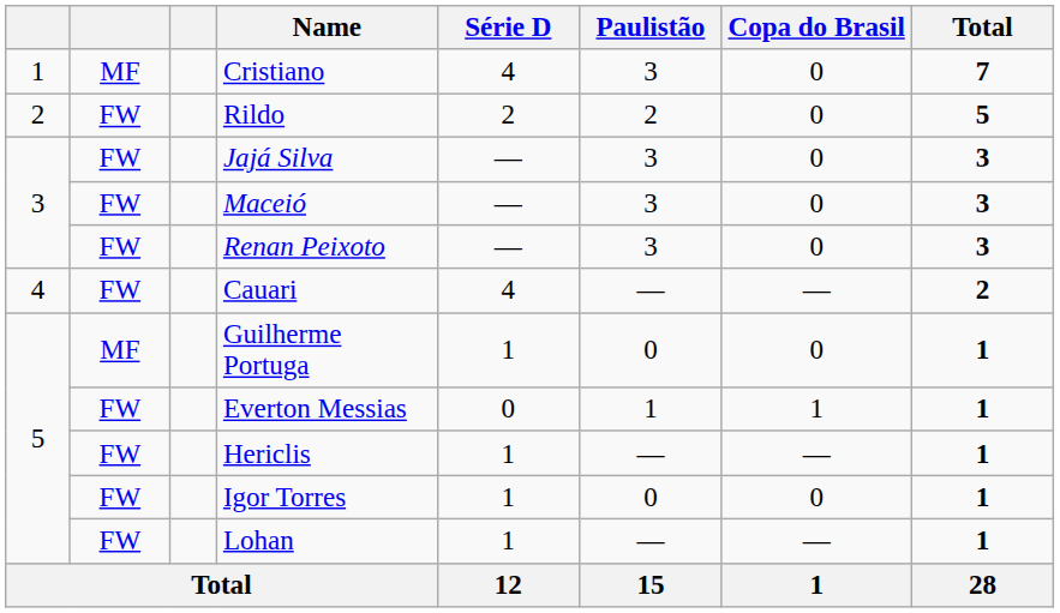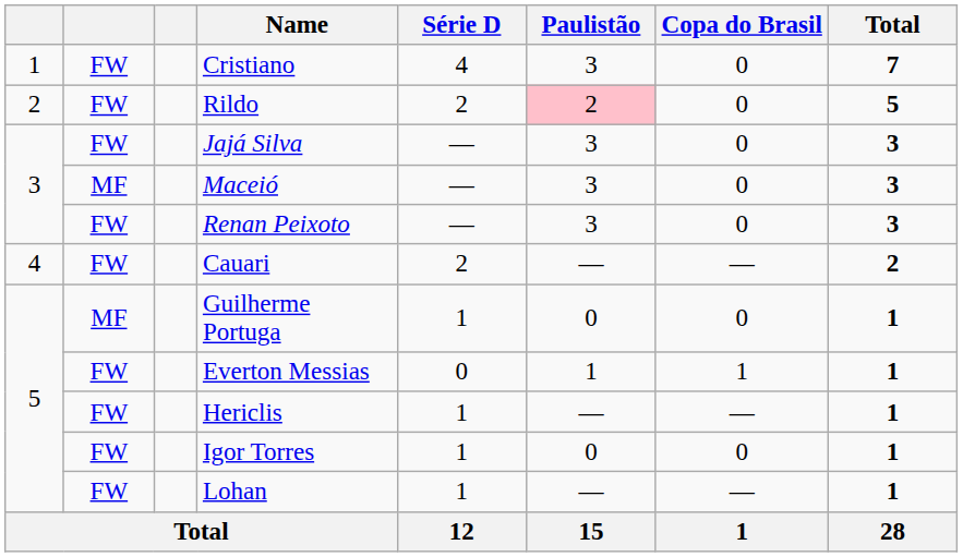Cristiano | column 2: MF -> FW
Rildo | Paulistão: no background -> pink background
Maceió | column 2: FW -> MF
Cauari | Série D: 4 -> 2
